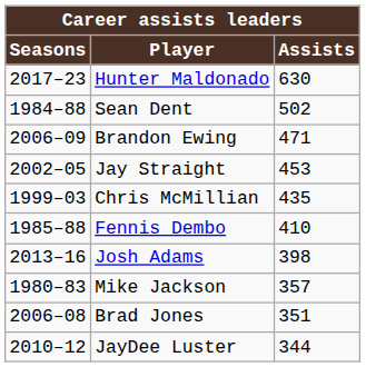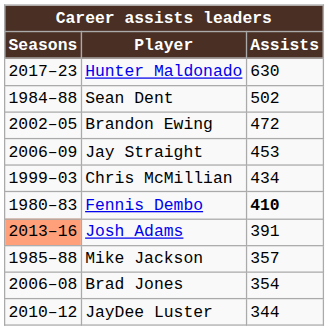Brandon Ewing | Seasons: 2006–09 -> 2002–05
Brandon Ewing | Assists: 471 -> 472
Jay Straight | Seasons: 2002–05 -> 2006–09
Chris McMillian | Assists: 435 -> 434
Fennis Dembo | Seasons: 1985–88 -> 1980–83
Fennis Dembo | Assists: normal -> bold
Josh Adams | Seasons: no background -> lightsalmon background
Josh Adams | Assists: 398 -> 391
Mike Jackson | Seasons: 1980–83 -> 1985–88
Brad Jones | Assists: 351 -> 354
